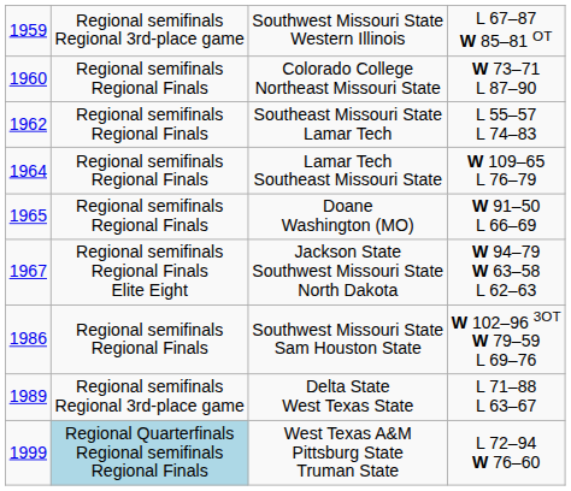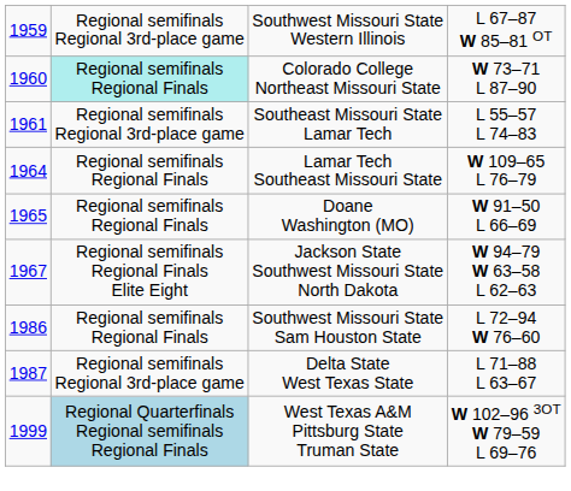Colorado College Northeast Missouri State | column 2: no background -> paleturquoise background
Southeast Missouri State Lamar Tech | column 1: 1962 -> 1961
Southeast Missouri State Lamar Tech | column 2: Regional semifinals Regional Finals -> Regional semifinals Regional 3rd-place game
Southwest Missouri State Sam Houston State | column 4: W 102–96 3OT W 79–59 L 69–76 -> L 72–94 W 76–60
Delta State West Texas State | column 1: 1989 -> 1987
West Texas A&M Pittsburg State Truman State | column 4: L 72–94 W 76–60 -> W 102–96 3OT W 79–59 L 69–76
